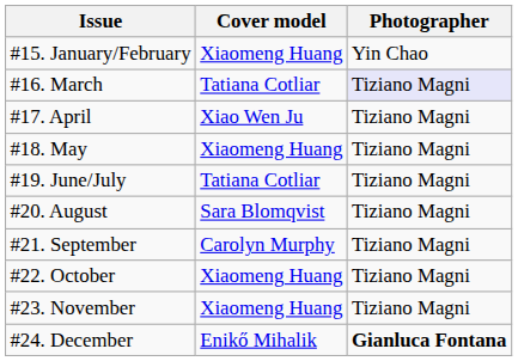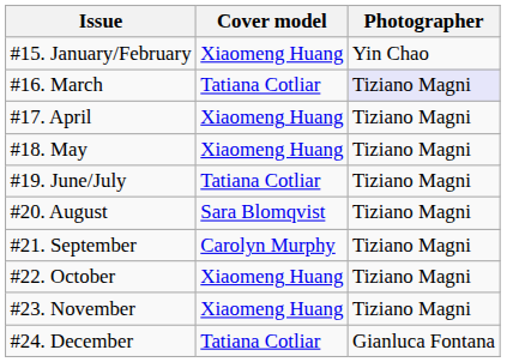#17. April | Cover model: Xiao Wen Ju -> Xiaomeng Huang
#24. December | Cover model: Enikő Mihalik -> Tatiana Cotliar
#24. December | Photographer: bold -> normal
